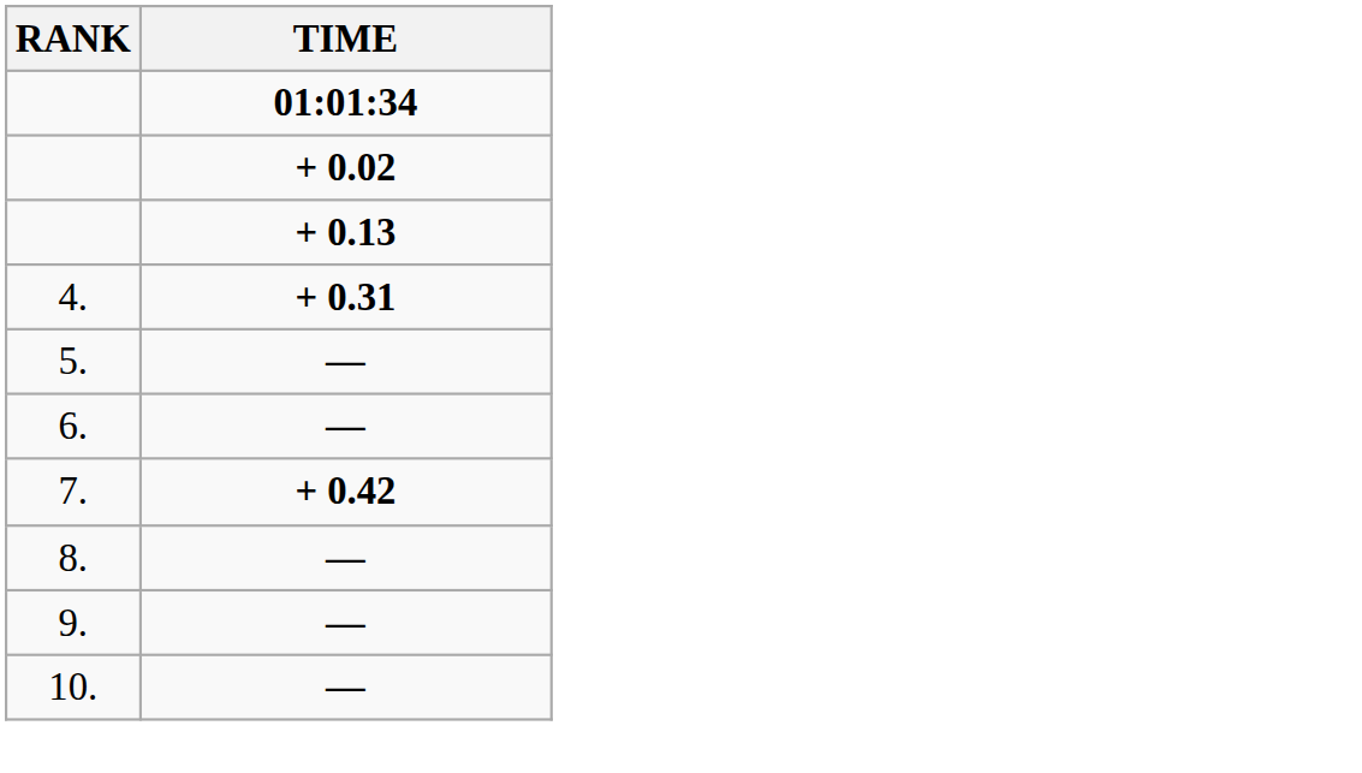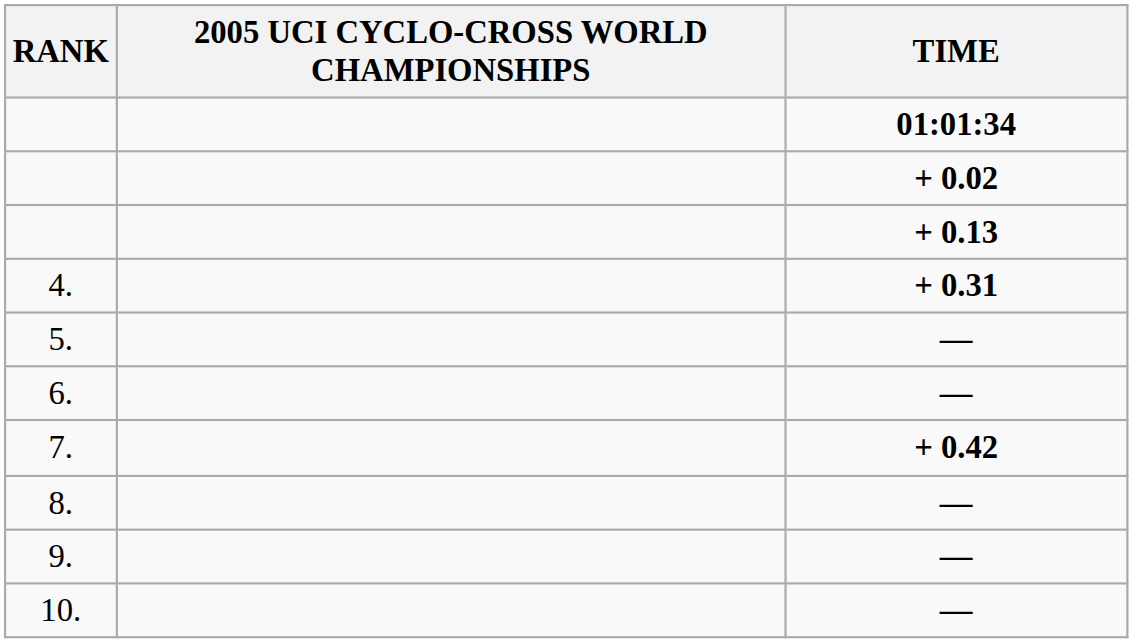+ column: 2005 UCI CYCLO-CROSS WORLD CHAMPIONSHIPS
